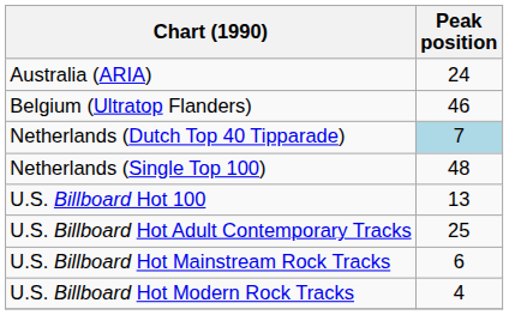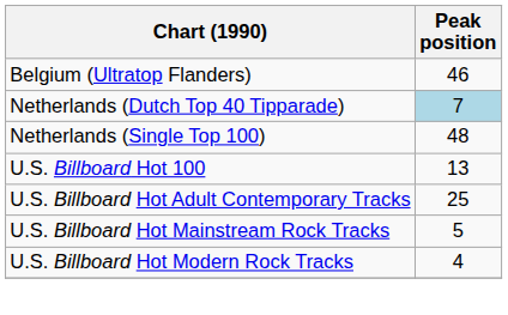- row: Australia (ARIA) | 24
U.S. Billboard Hot Mainstream Rock Tracks | Peak position: 6 -> 5
